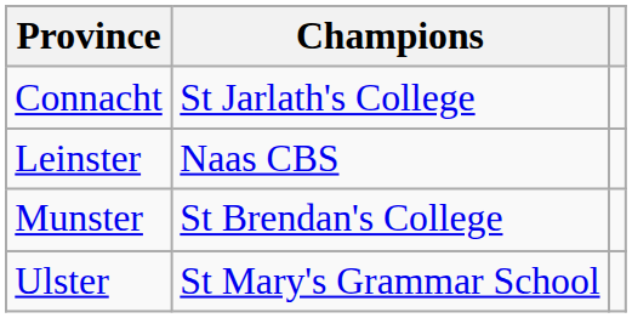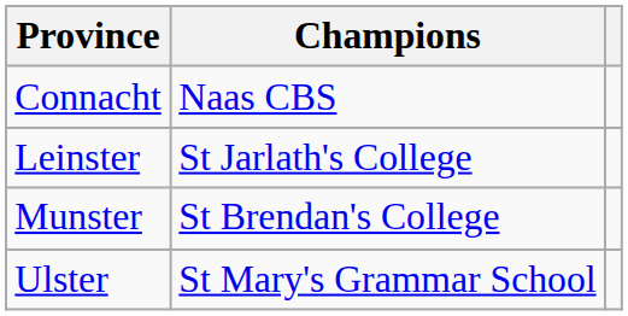Connacht | Champions: St Jarlath's College -> Naas CBS
Leinster | Champions: Naas CBS -> St Jarlath's College
